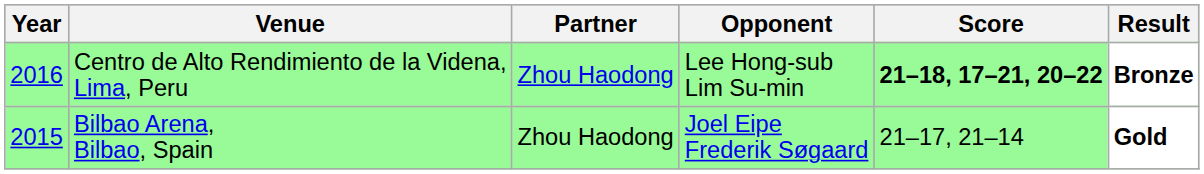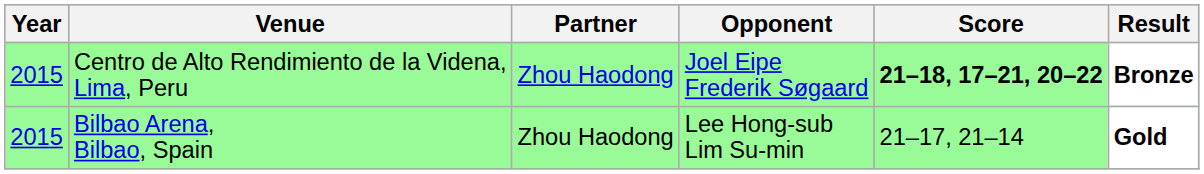Centro de Alto Rendimiento de la Videna, Lima, Peru | Year: 2016 -> 2015
Centro de Alto Rendimiento de la Videna, Lima, Peru | Opponent: Lee Hong-sub Lim Su-min -> Joel Eipe Frederik Søgaard
Bilbao Arena, Bilbao, Spain | Opponent: Joel Eipe Frederik Søgaard -> Lee Hong-sub Lim Su-min
